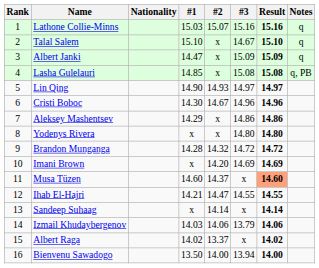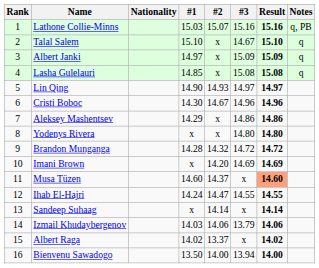Lathone Collie-Minns | Notes: q -> q, PB
Albert Janki | #1: 14.47 -> 14.97
Lasha Gulelauri | Notes: q, PB -> q
Ihab El-Hajri | #1: 14.21 -> 14.24
